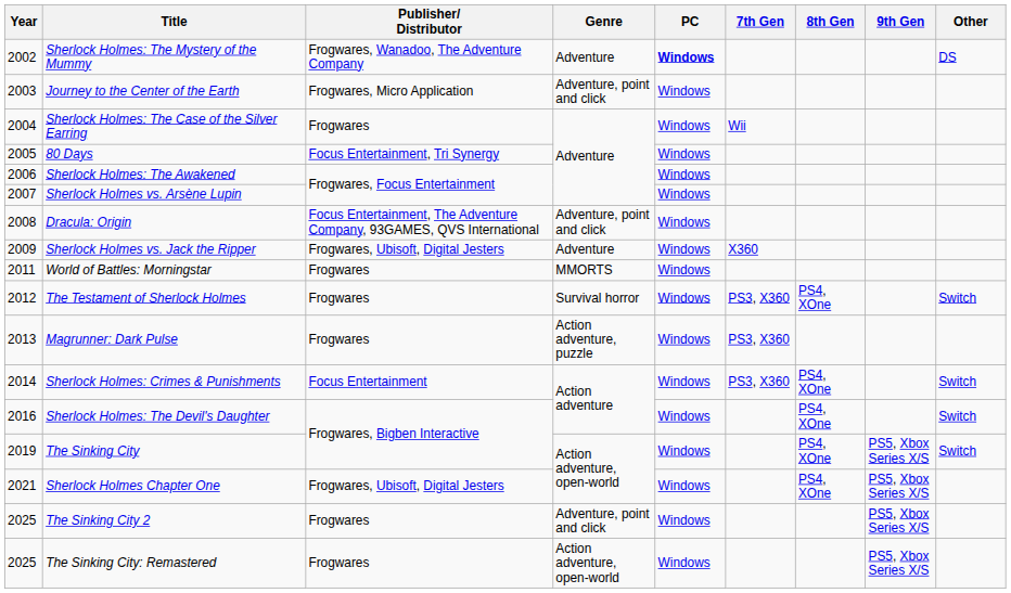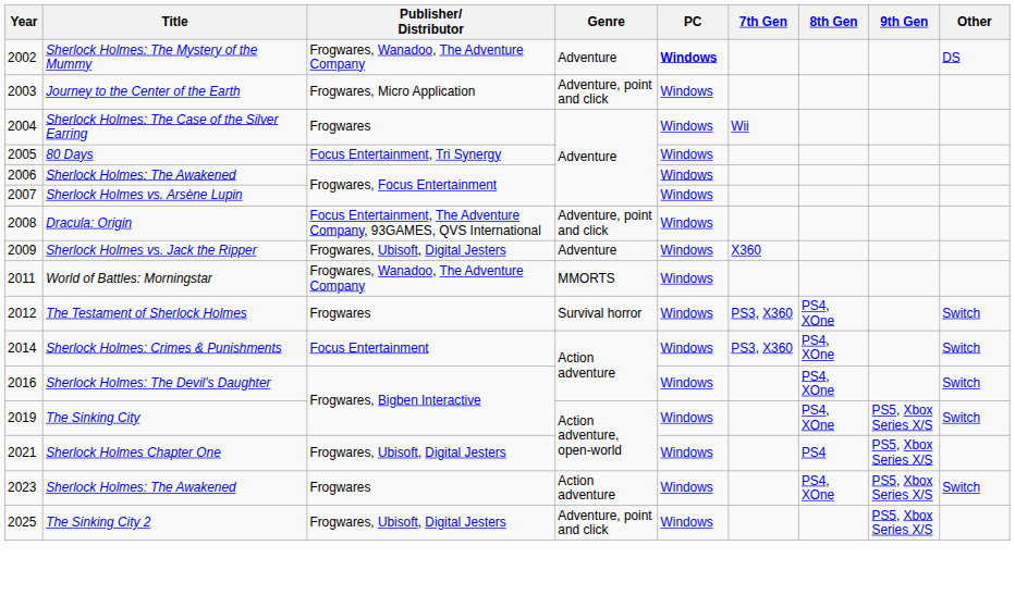World of Battles: Morningstar | Publisher/ Distributor: Frogwares -> Frogwares, Wanadoo, The Adventure Company
- row: 2013 | Magrunner: Dark Pulse | Frogwares | Action adventure, puzzle | Windows | PS3, X360
Sherlock Holmes Chapter One | 8th Gen: PS4, XOne -> PS4
+ row: 2023 | Sherlock Holmes: The Awakened | Frogwares | Action adventure | Windows | PS4, XOne | PS5, Xbox Series X/S | Switch
The Sinking City 2 | Publisher/ Distributor: Frogwares -> Frogwares, Ubisoft, Digital Jesters
- row: 2025 | The Sinking City: Remastered | Frogwares | Action adventure, open-world | Windows | PS5, Xbox Series X/S
